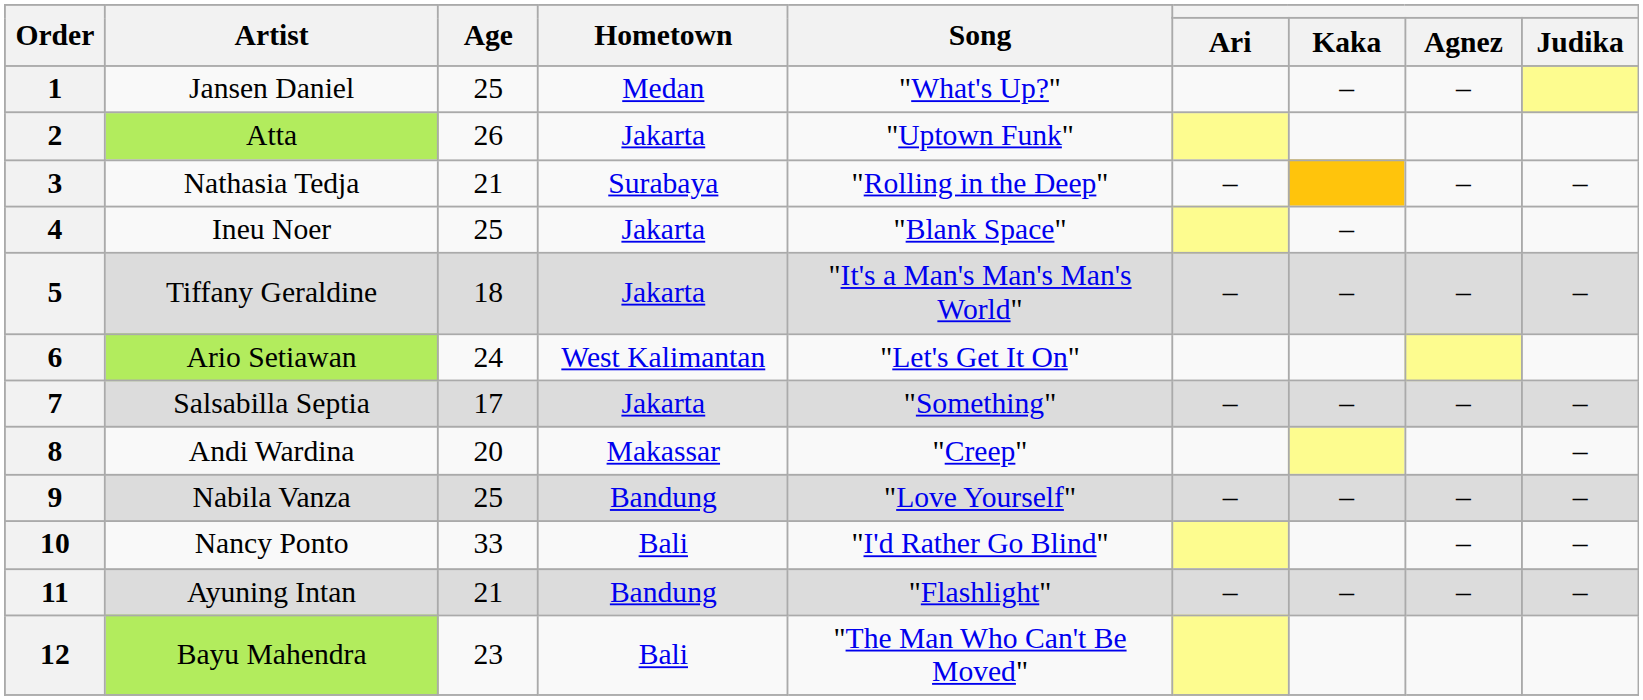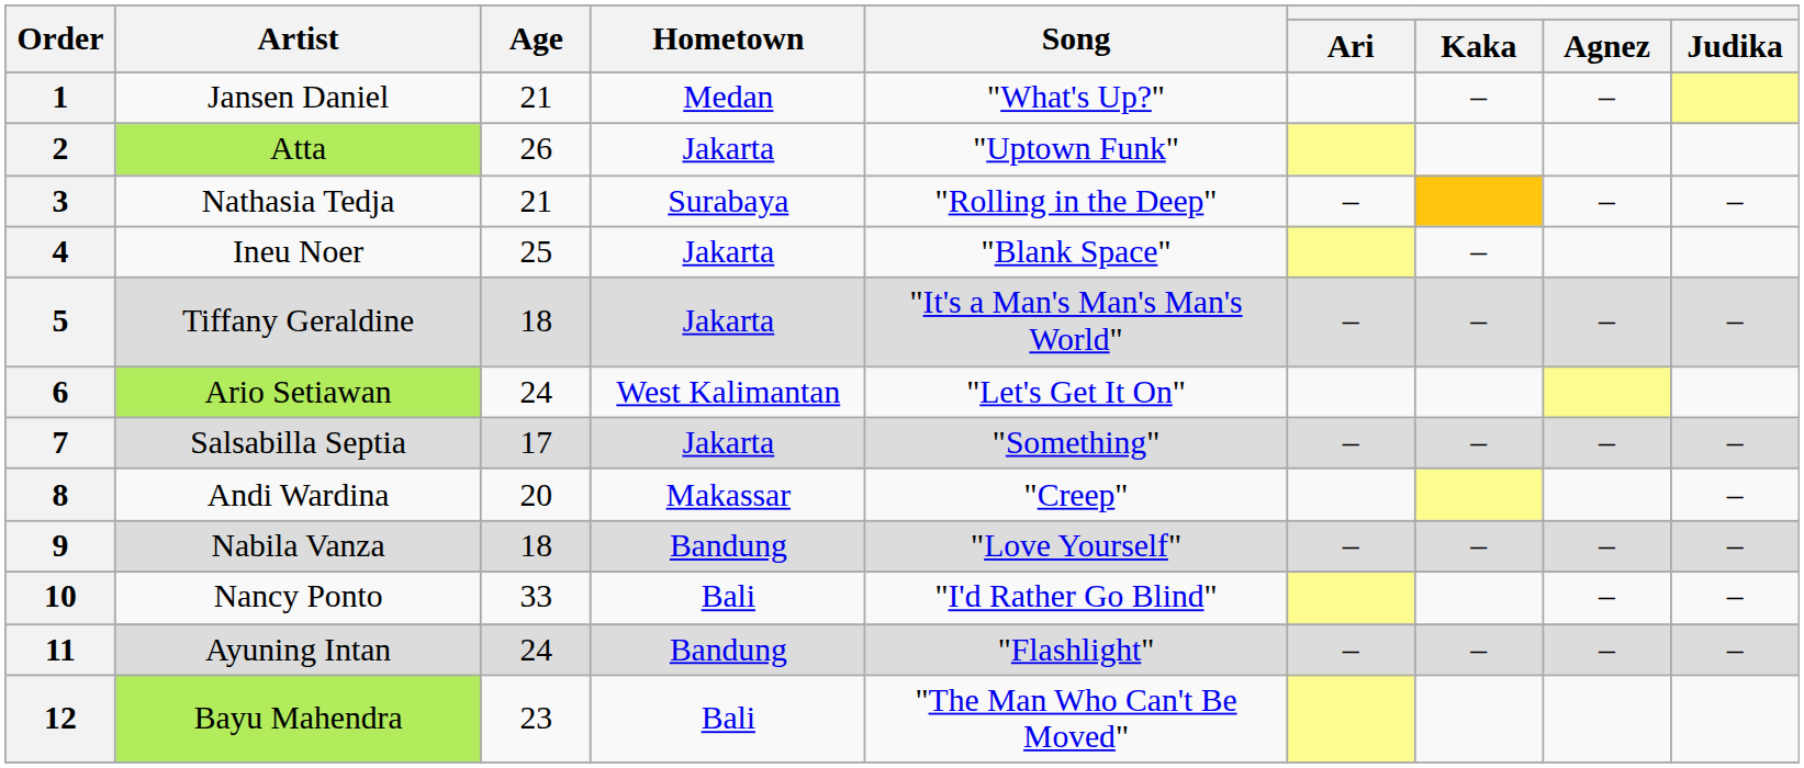1 | Age: 25 -> 21
9 | Age: 25 -> 18
11 | Age: 21 -> 24
